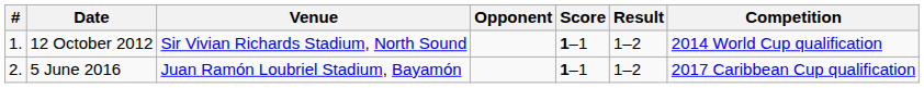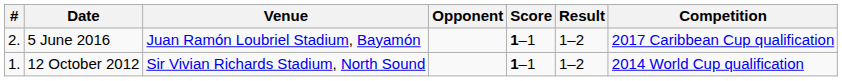rows swapped: 12 October 2012 <-> 5 June 2016
